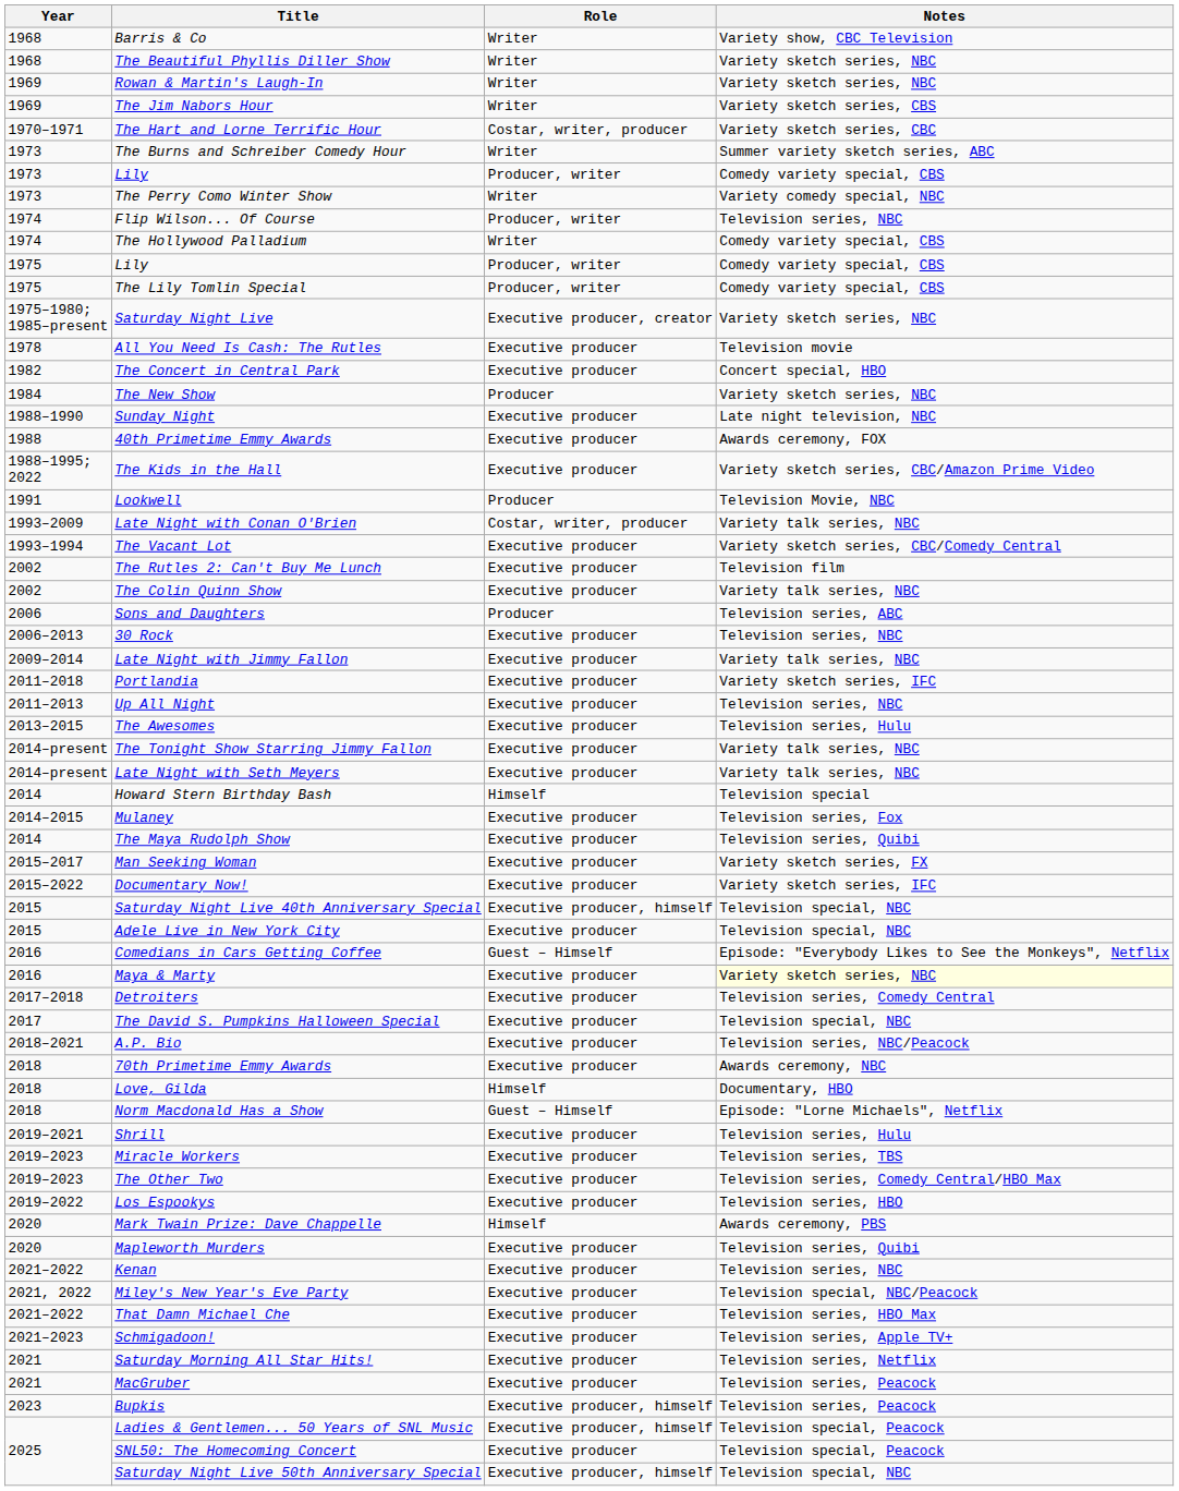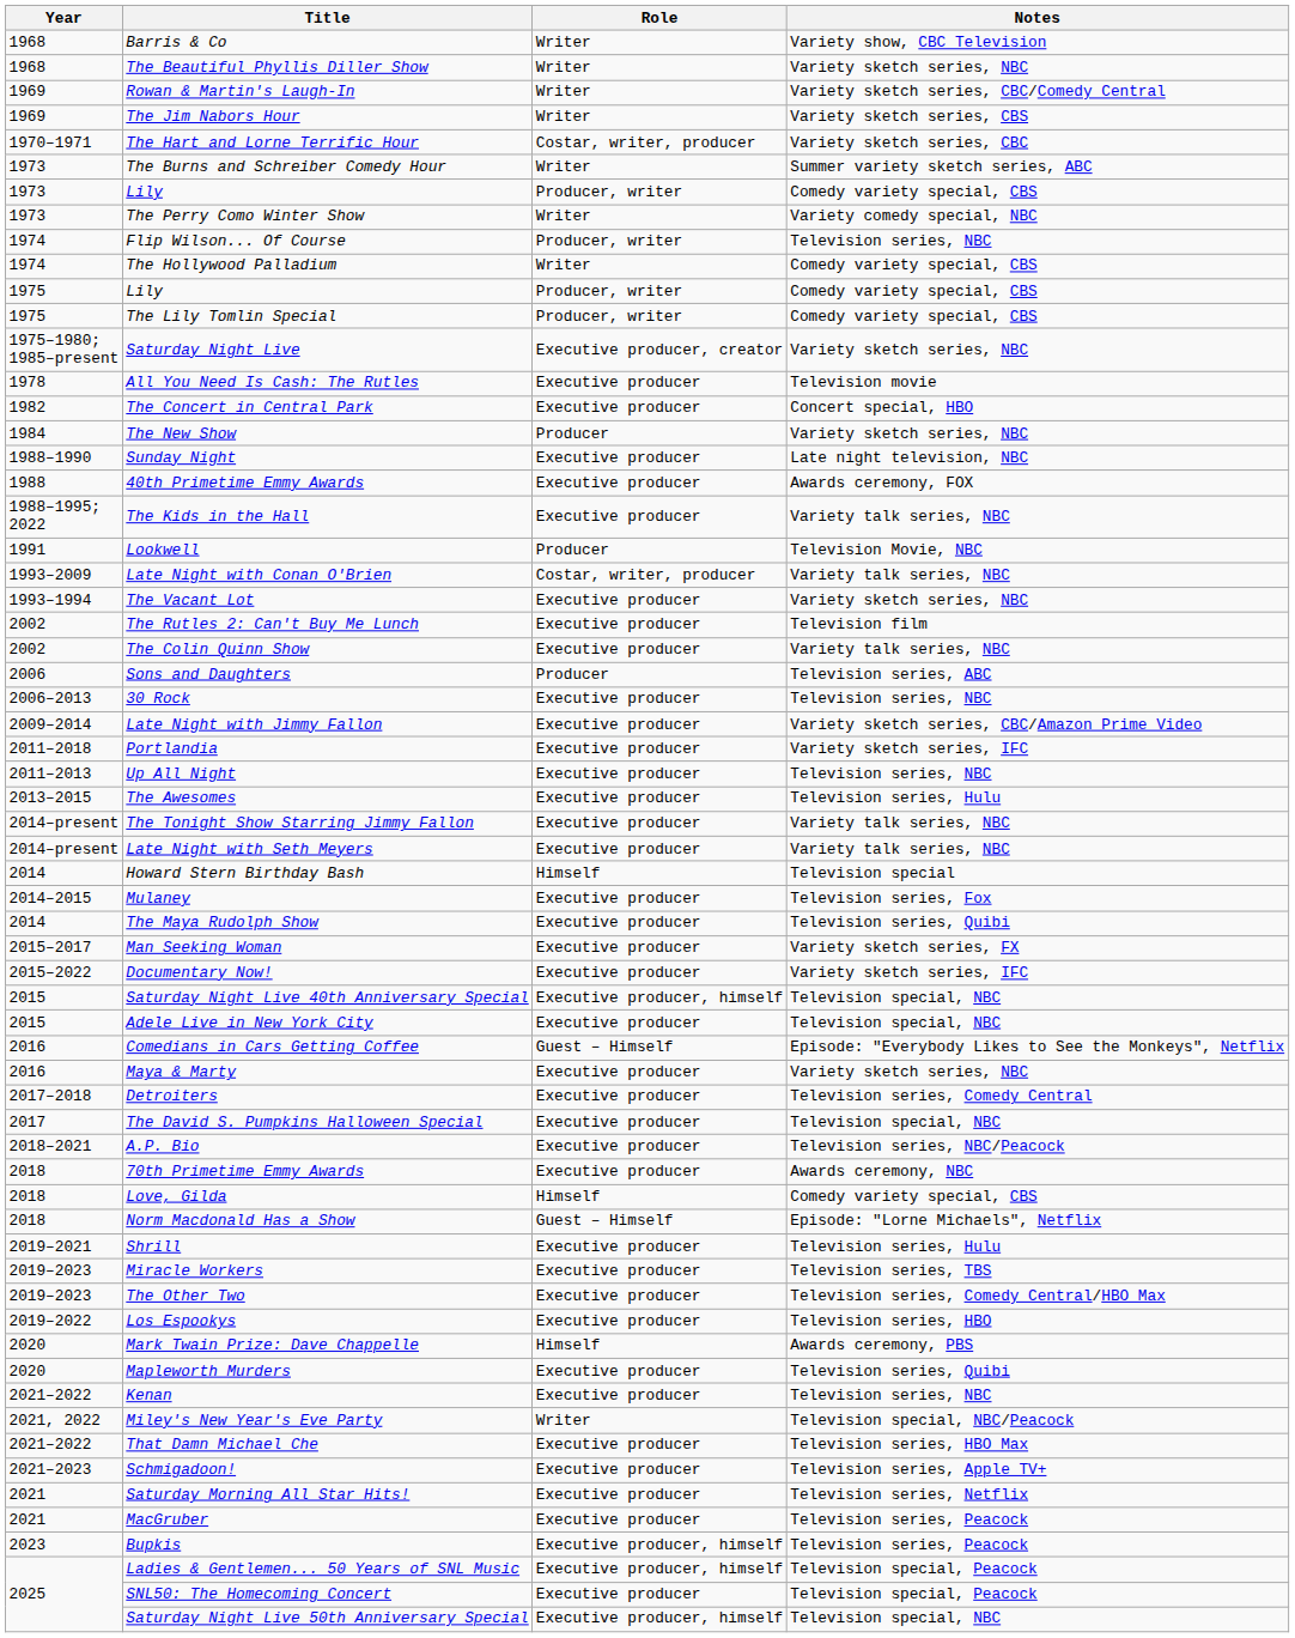Rowan & Martin's Laugh-In | Notes: Variety sketch series, NBC -> Variety sketch series, CBC/Comedy Central
The Kids in the Hall | Notes: Variety sketch series, CBC/Amazon Prime Video -> Variety talk series, NBC
The Vacant Lot | Notes: Variety sketch series, CBC/Comedy Central -> Variety sketch series, NBC
Late Night with Jimmy Fallon | Notes: Variety talk series, NBC -> Variety sketch series, CBC/Amazon Prime Video
Maya & Marty | Notes: lightyellow background -> no background
Love, Gilda | Notes: Documentary, HBO -> Comedy variety special, CBS
Miley's New Year's Eve Party | Role: Executive producer -> Writer
